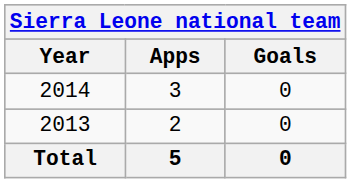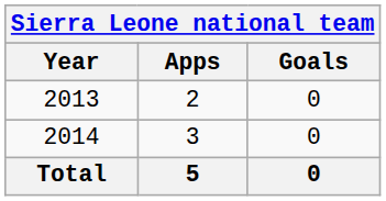rows swapped: 2013 <-> 2014
